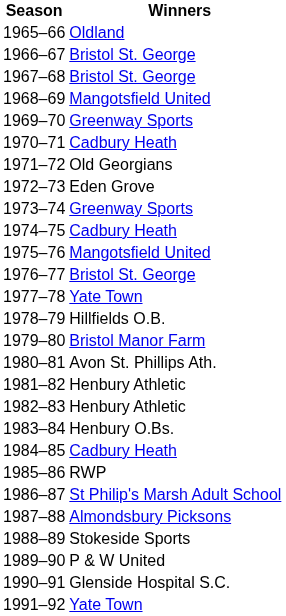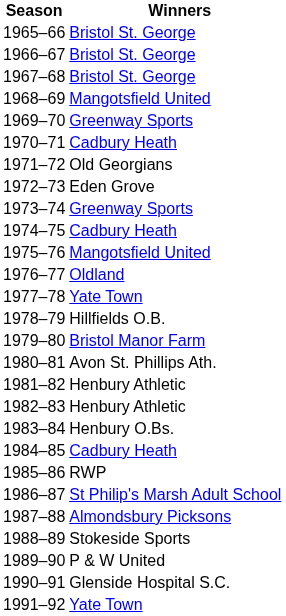1965–66 | Winners: Oldland -> Bristol St. George
1976–77 | Winners: Bristol St. George -> Oldland
